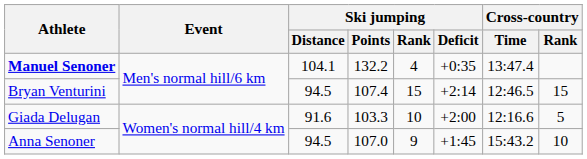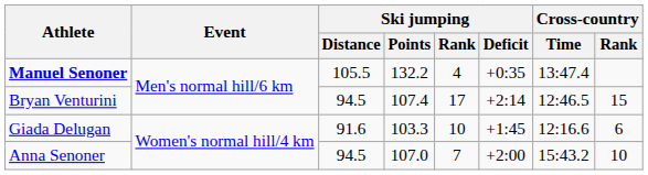Manuel Senoner | Ski jumping / Distance: 104.1 -> 105.5
Bryan Venturini | Ski jumping / Rank: 15 -> 17
Giada Delugan | Ski jumping / Deficit: +2:00 -> +1:45
Giada Delugan | Cross-country / Rank: 5 -> 6
Anna Senoner | Ski jumping / Rank: 9 -> 7
Anna Senoner | Ski jumping / Deficit: +1:45 -> +2:00
